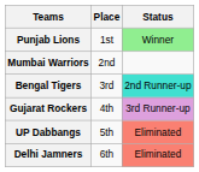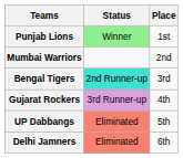columns swapped: Place <-> Status
